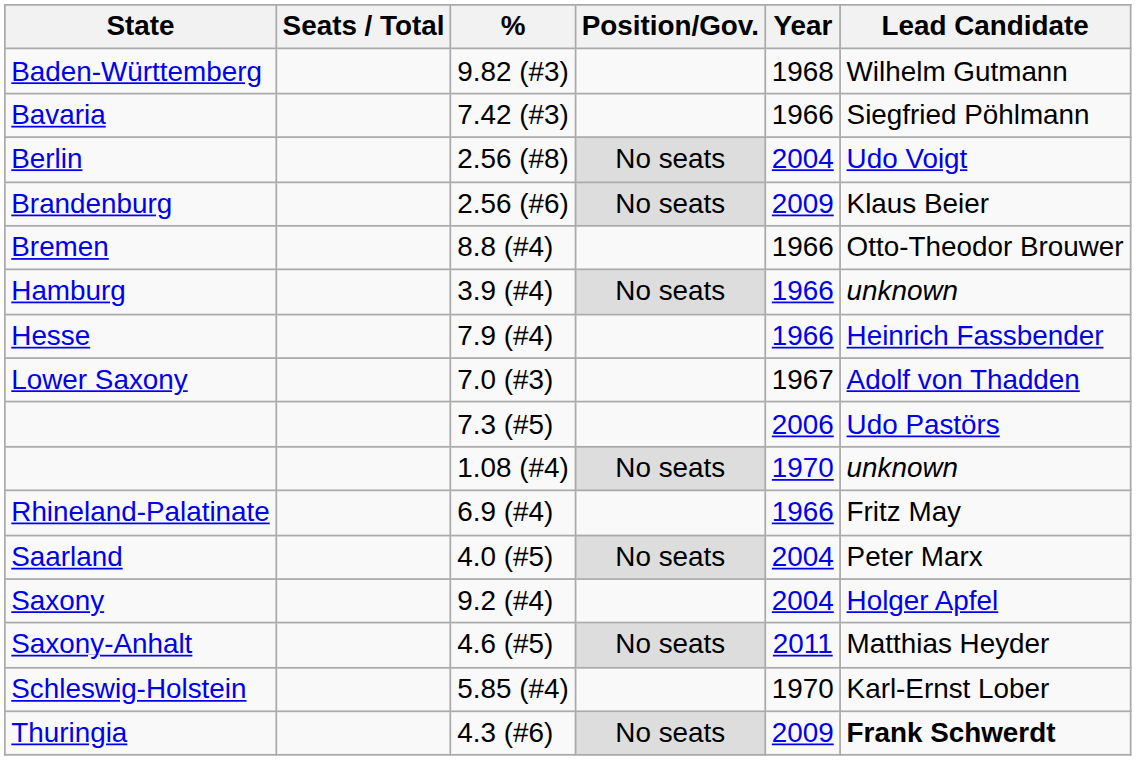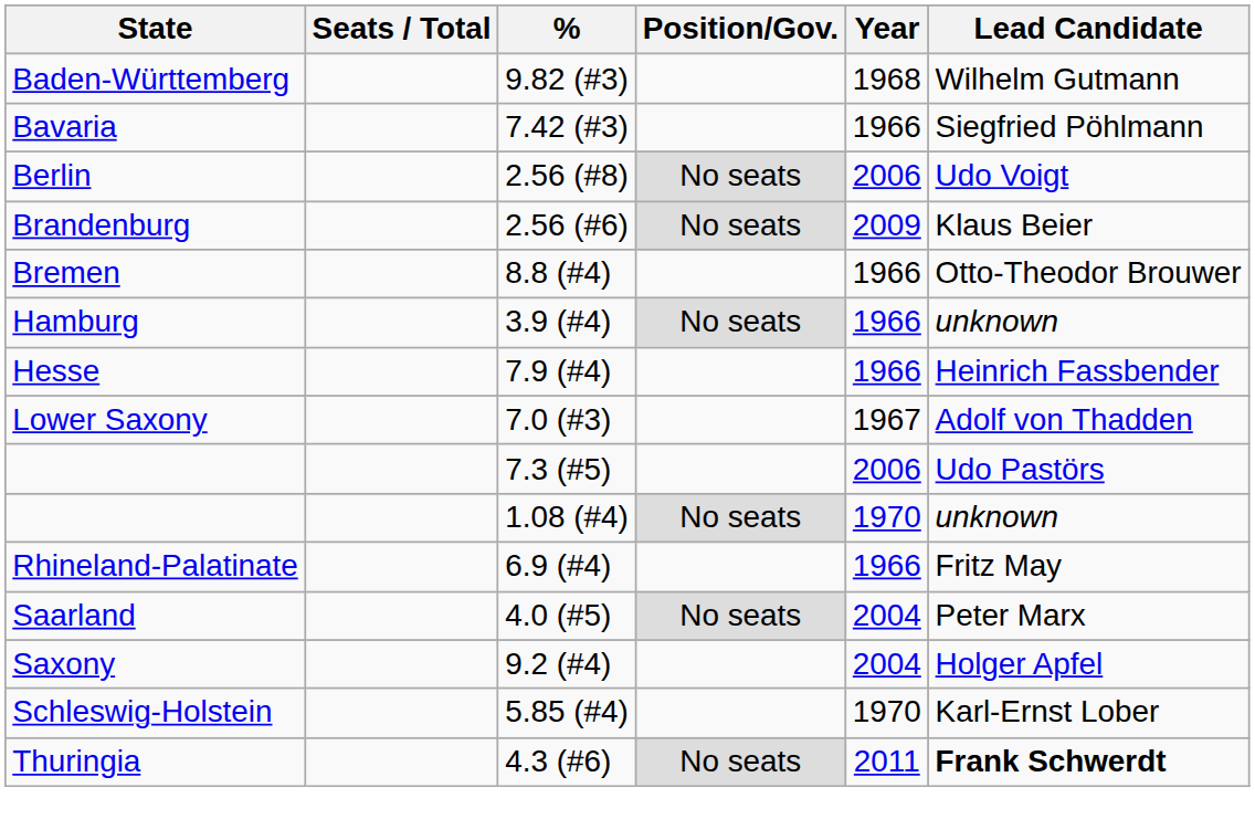Berlin | Year: 2004 -> 2006
- row: Saxony-Anhalt | 4.6 (#5) | No seats | 2011 | Matthias Heyder
Thuringia | Year: 2009 -> 2011
